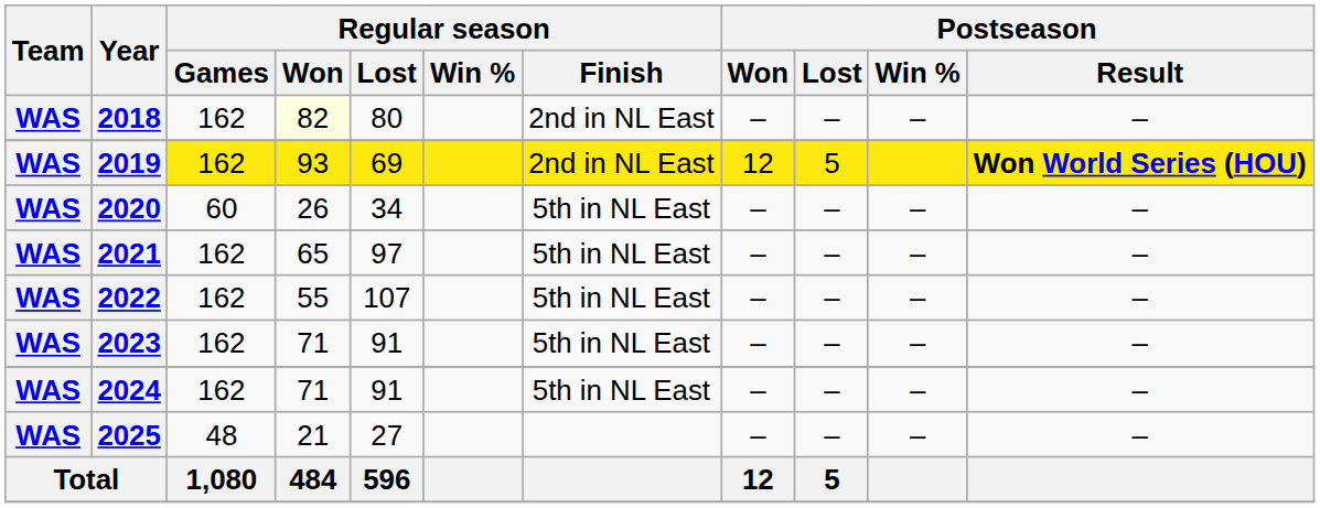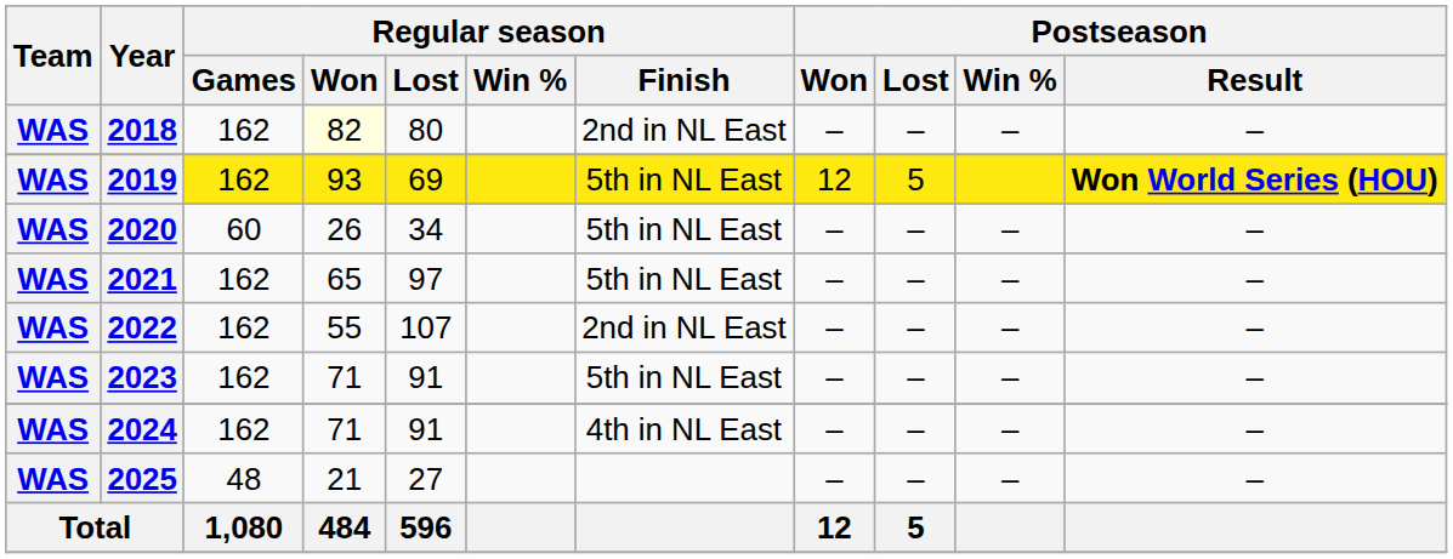2019 | Regular season / Finish: 2nd in NL East -> 5th in NL East
2022 | Regular season / Finish: 5th in NL East -> 2nd in NL East
2024 | Regular season / Finish: 5th in NL East -> 4th in NL East
